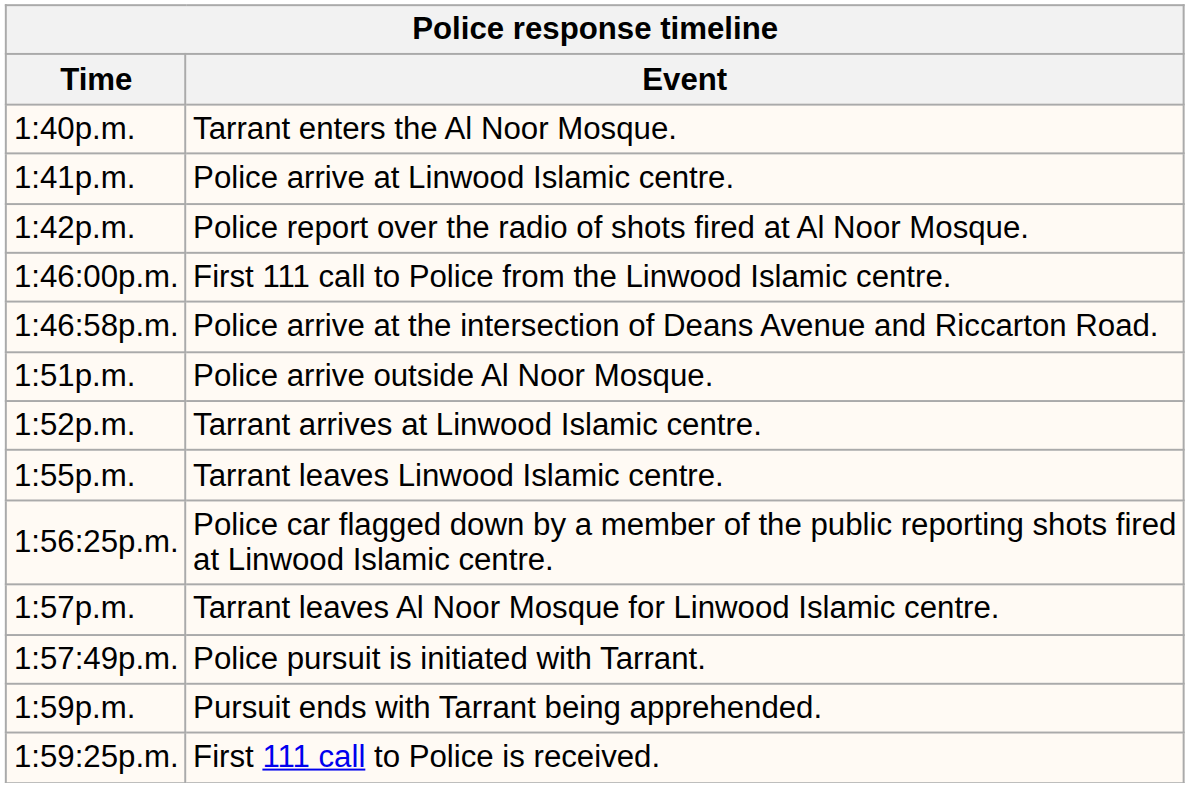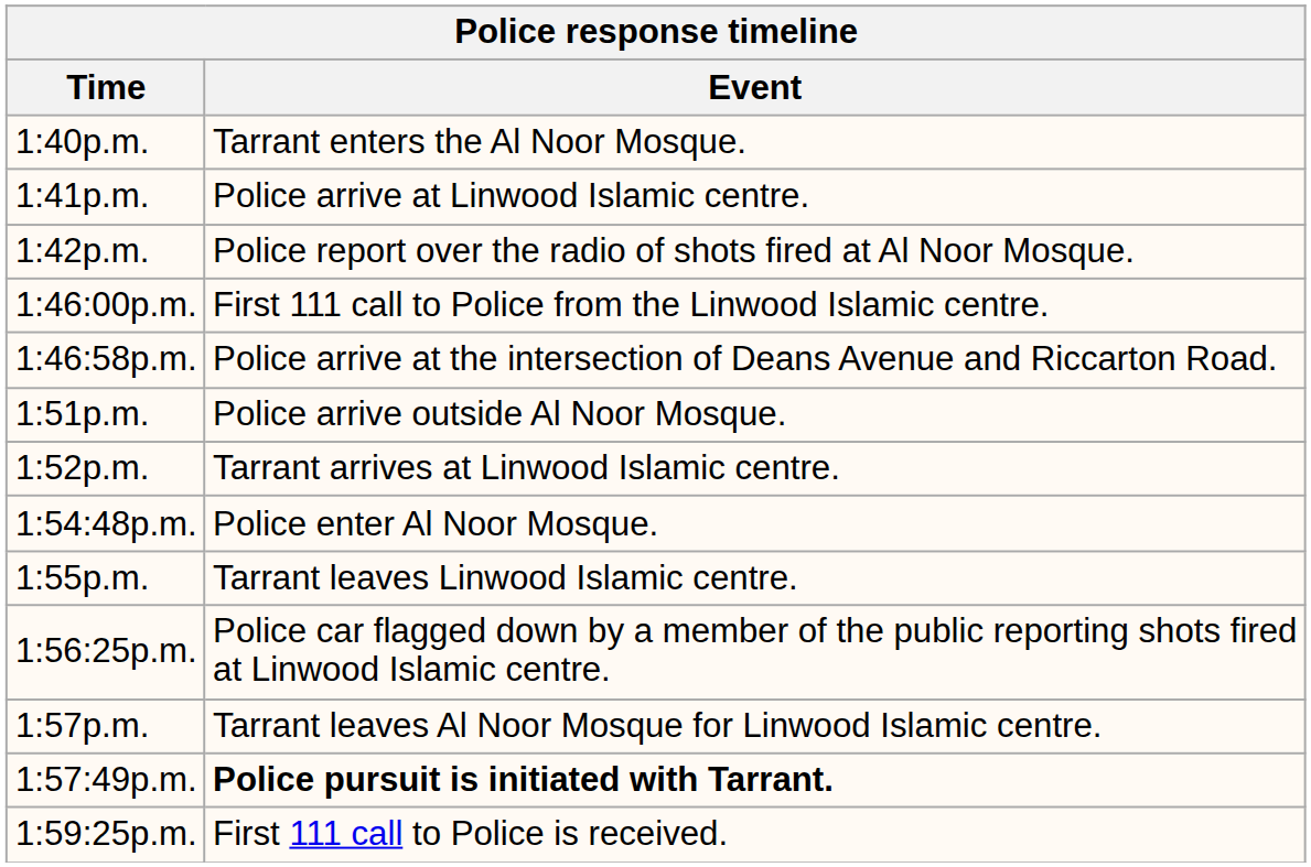+ row: 1:54:48p.m. | Police enter Al Noor Mosque.
1:57:49p.m. | Event: normal -> bold
- row: 1:59p.m. | Pursuit ends with Tarrant being apprehended.
